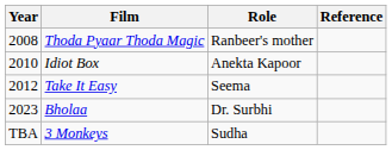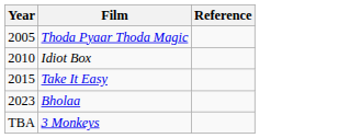- column: Role | Ranbeer's mother | Anekta Kapoor | Seema | Dr. Surbhi | Sudha
Thoda Pyaar Thoda Magic | Year: 2008 -> 2005
Take It Easy | Year: 2012 -> 2015
